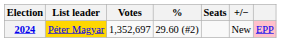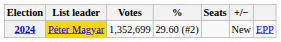2024 | Votes: 1,352,697 -> 1,352,699
2024 | column 7: pink background -> no background
